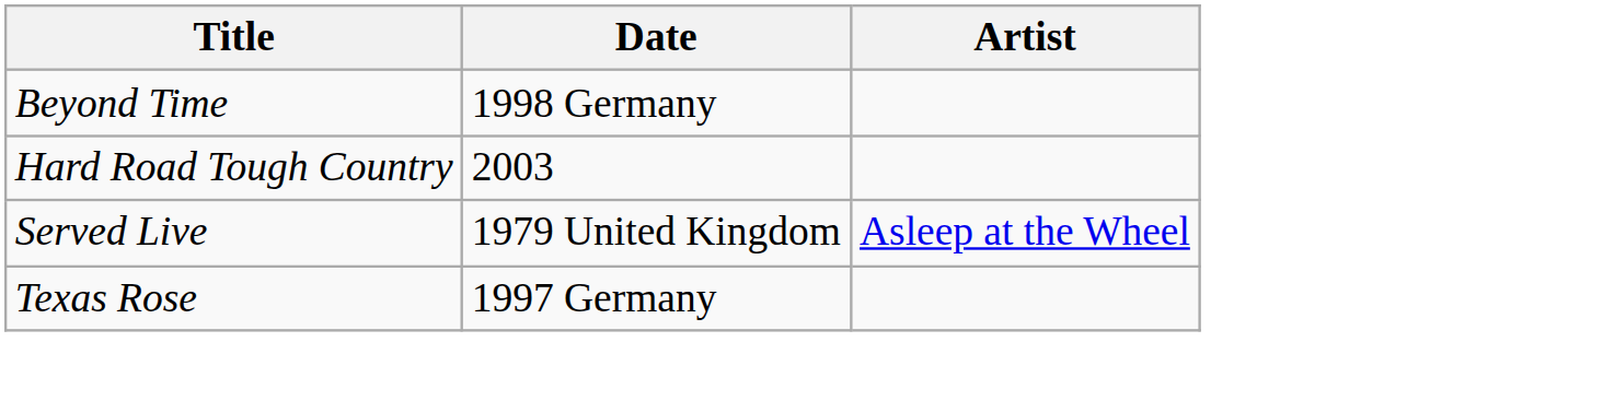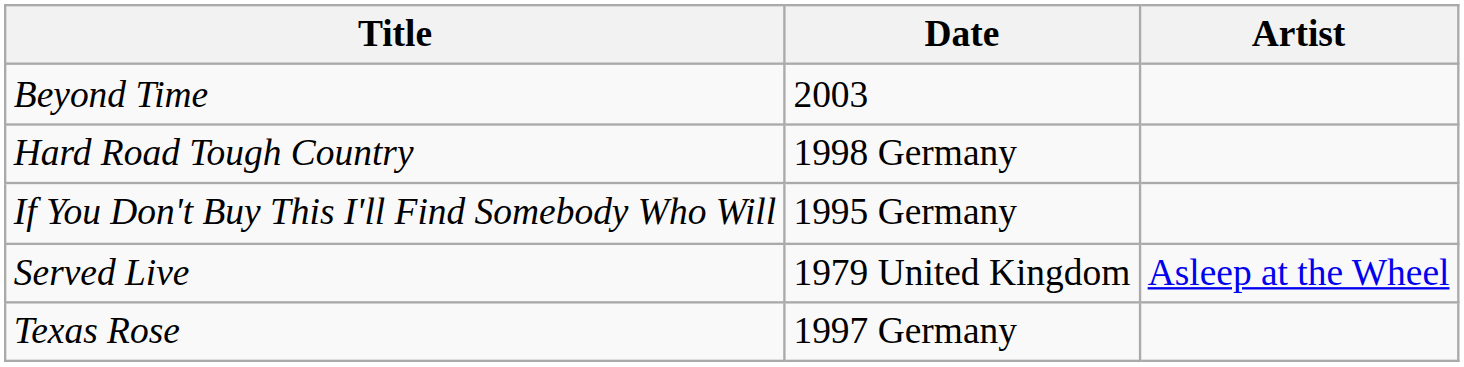Beyond Time | Date: 1998 Germany -> 2003
Hard Road Tough Country | Date: 2003 -> 1998 Germany
+ row: If You Don't Buy This I'll Find Somebody Who Will | 1995 Germany
